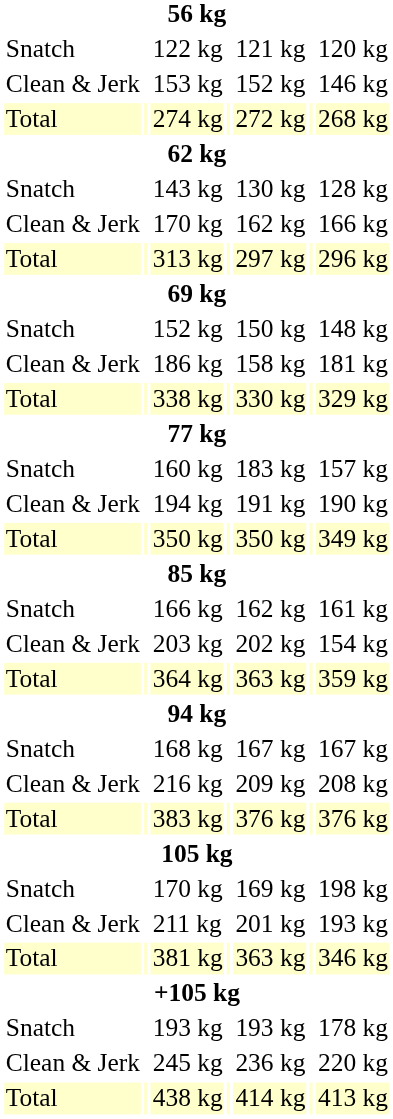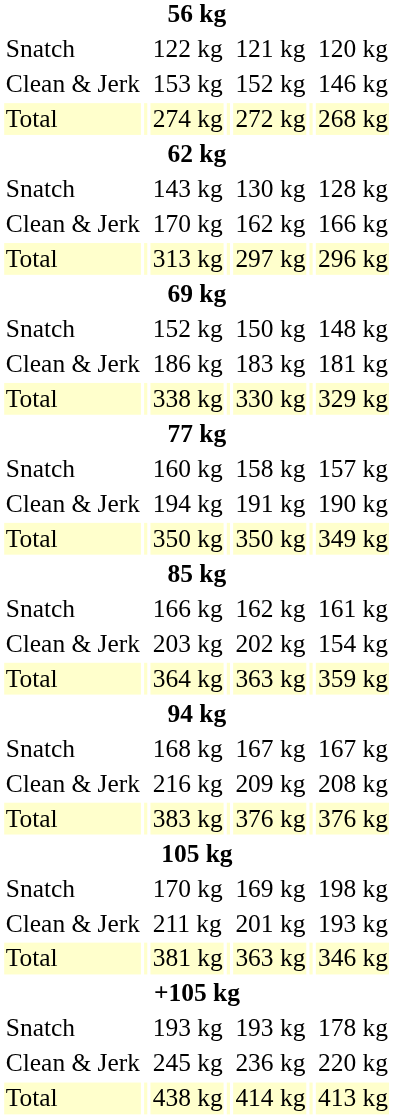186 kg | column 5: 158 kg -> 183 kg
160 kg | column 5: 183 kg -> 158 kg
